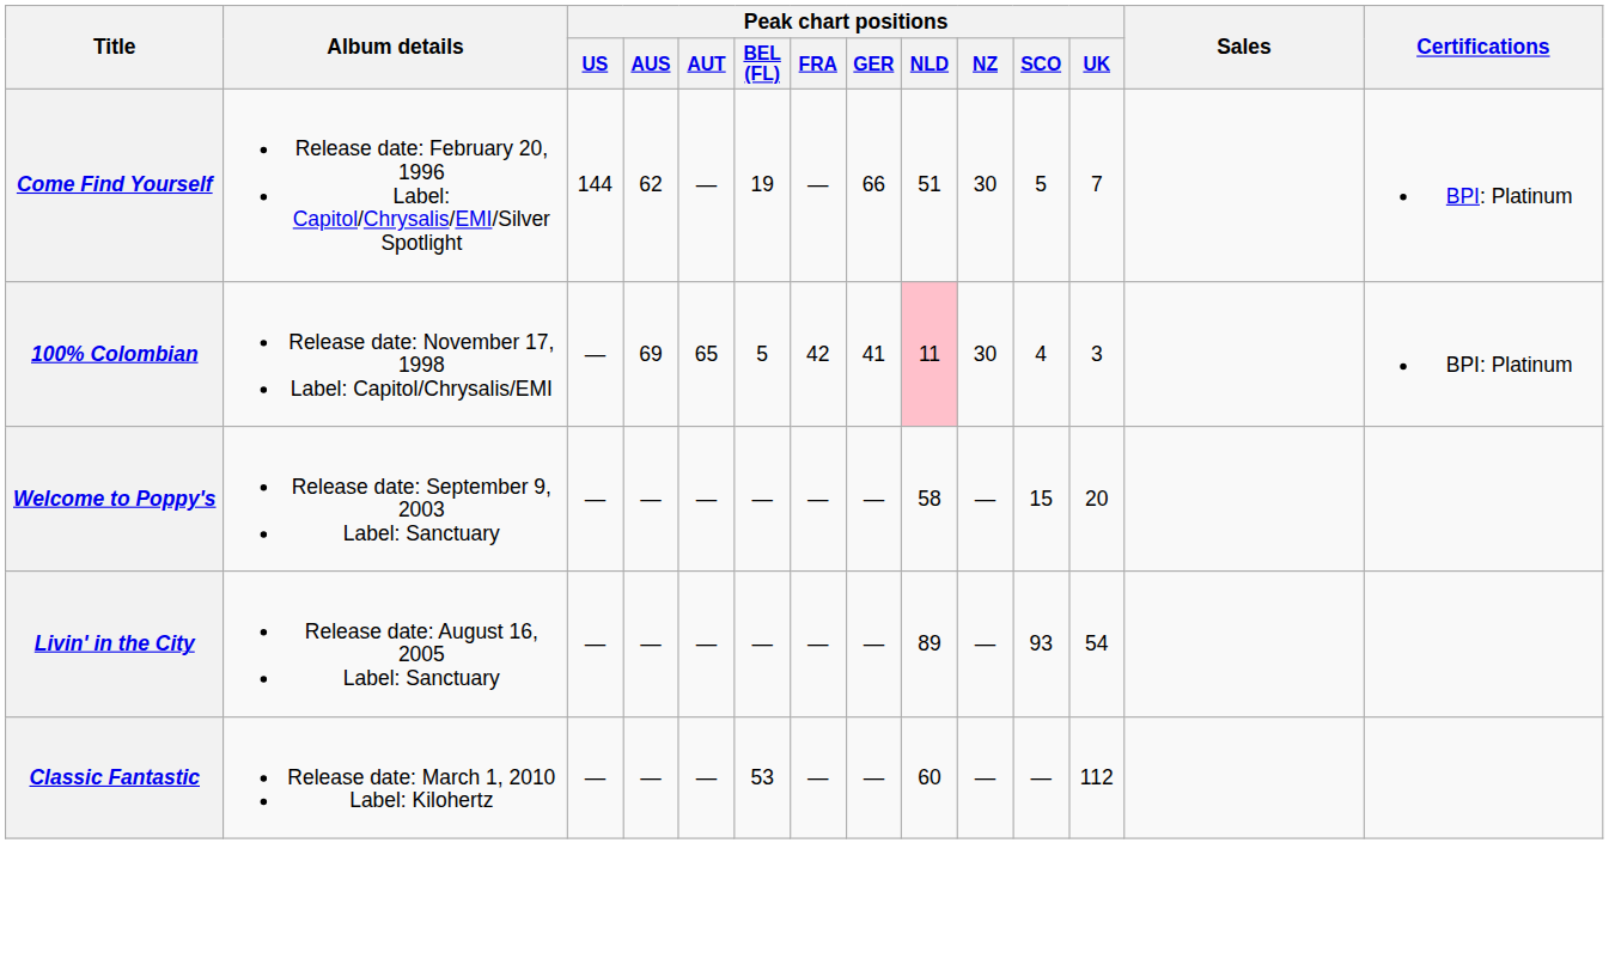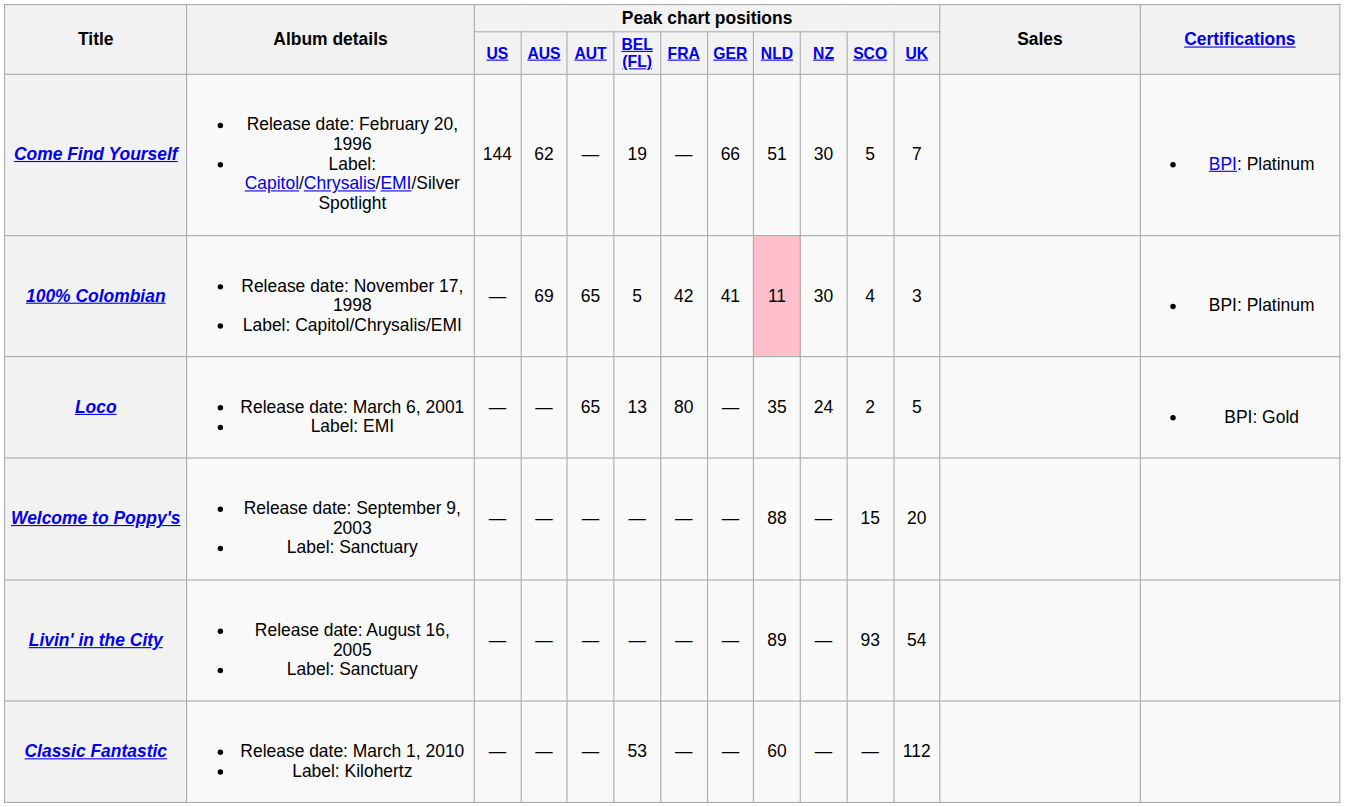+ row: Loco | Release date: March 6, 2001 Label: EMI | — | — | 65 | 13 | 80 | — | 35 | 24 | 2 | 5 | BPI: Gold
Welcome to Poppy's | Peak chart positions / NLD: 58 -> 88
